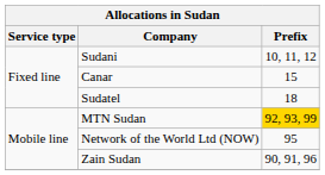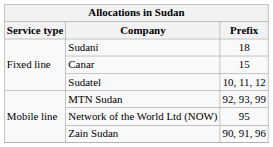Sudani | Prefix: 10, 11, 12 -> 18
Sudatel | Prefix: 18 -> 10, 11, 12
MTN Sudan | Prefix: gold background -> no background
